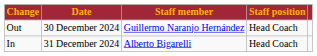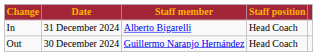rows swapped: Out <-> In
